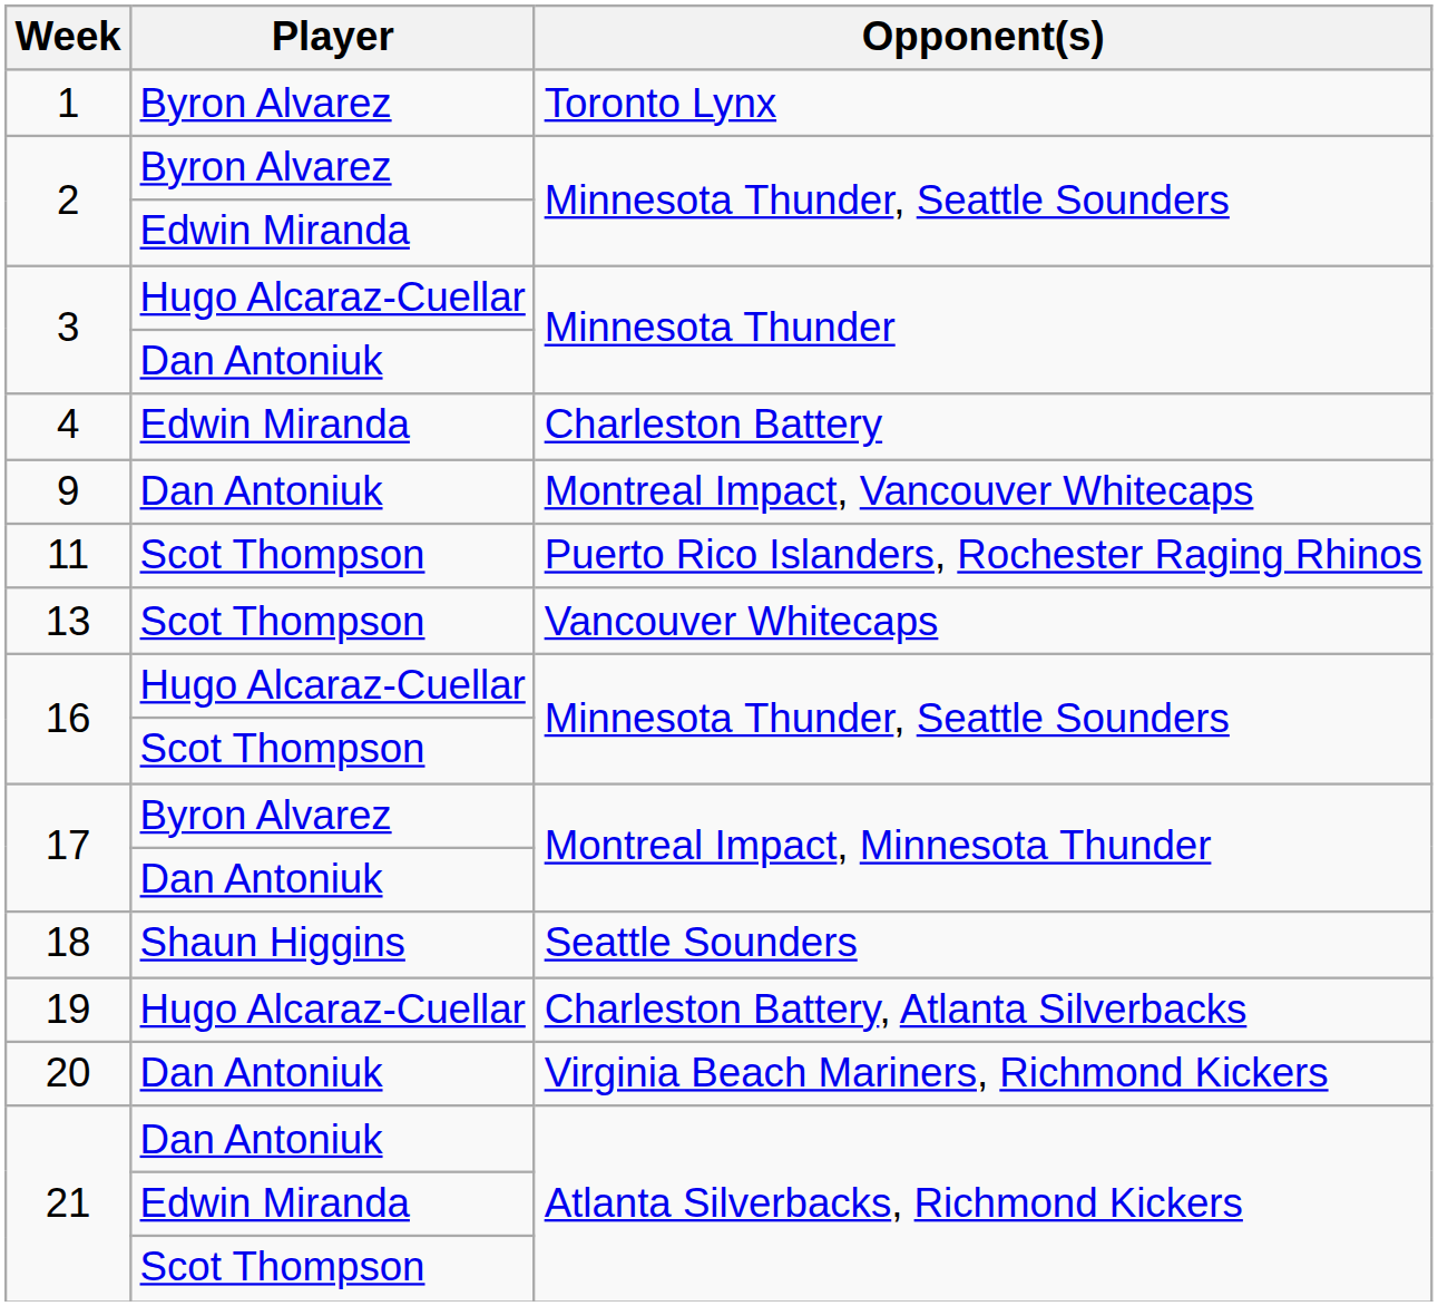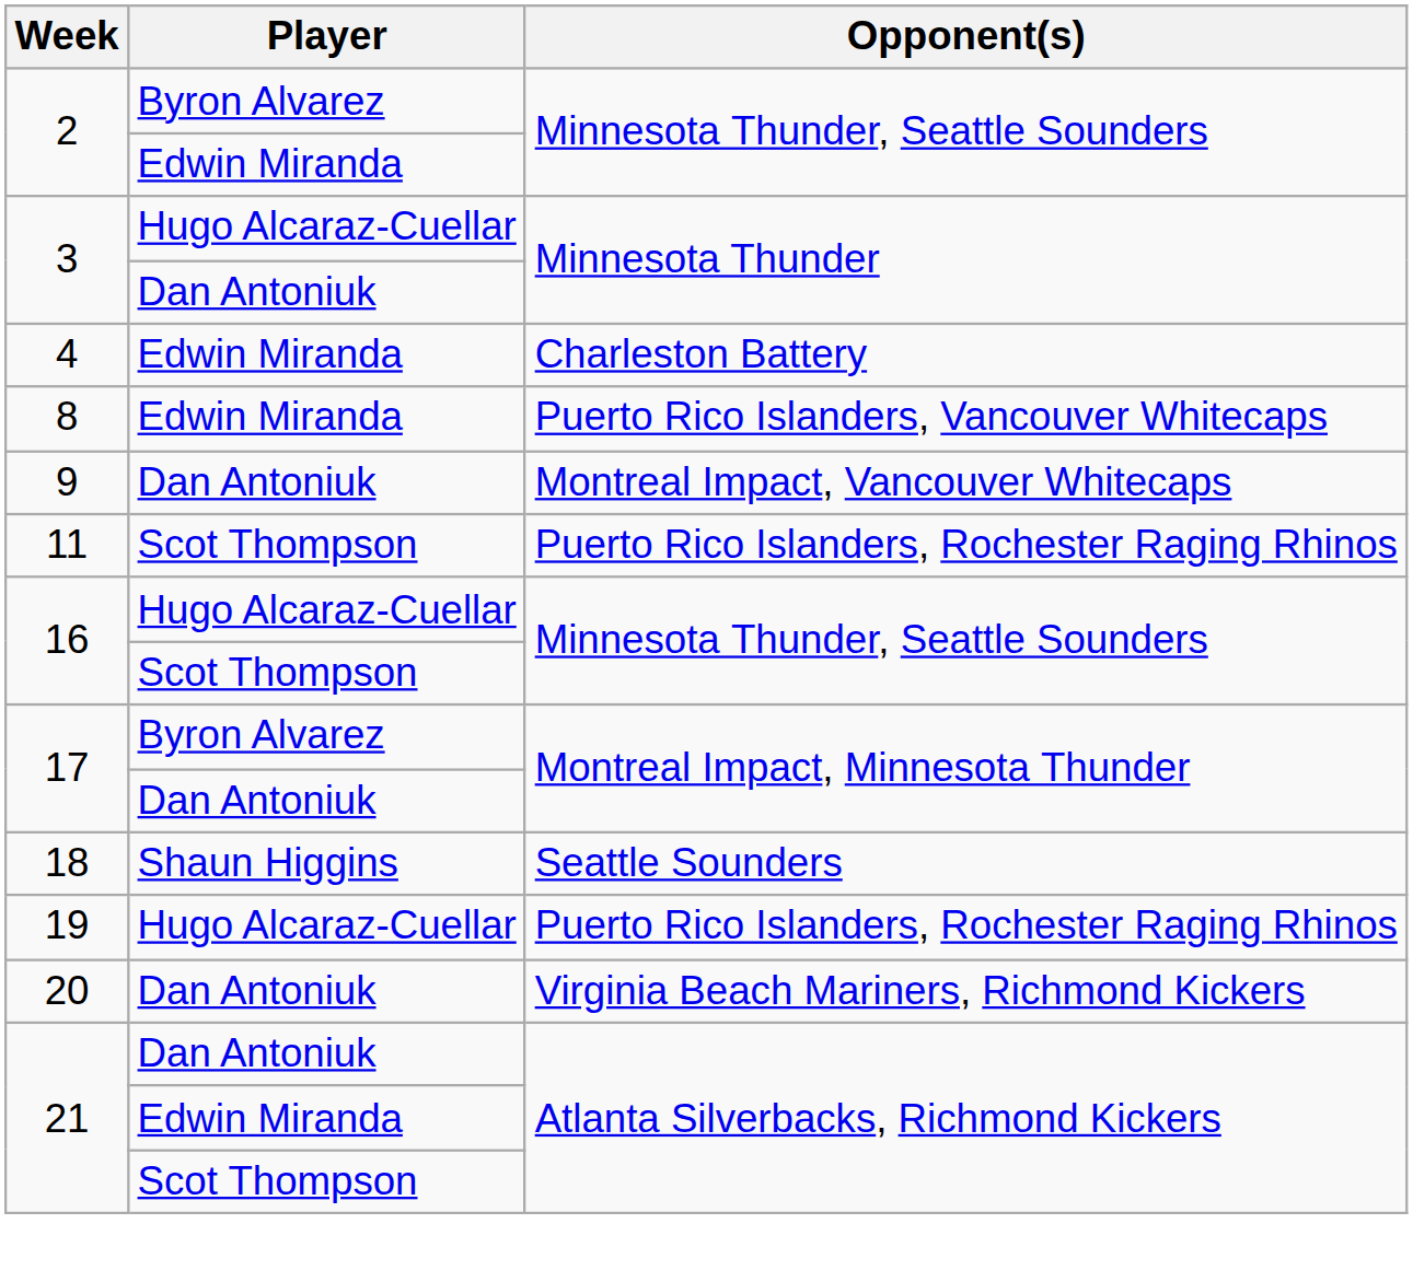- row: 1 | Byron Alvarez | Toronto Lynx
+ row: 8 | Edwin Miranda | Puerto Rico Islanders, Vancouver Whitecaps
- row: 13 | Scot Thompson | Vancouver Whitecaps
19 | Opponent(s): Charleston Battery, Atlanta Silverbacks -> Puerto Rico Islanders, Rochester Raging Rhinos
